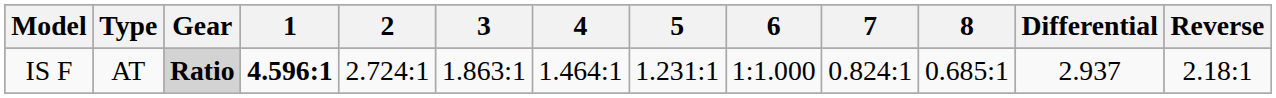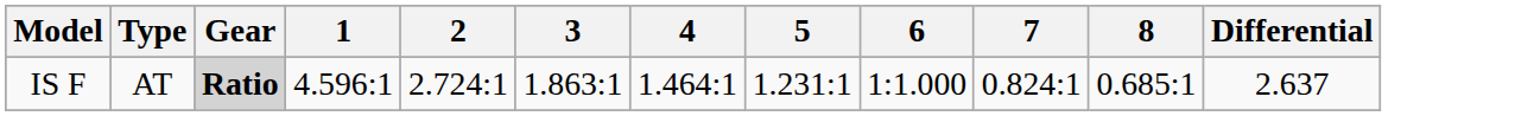- column: Reverse | 2.18:1
IS F | 1: bold -> normal
IS F | Differential: 2.937 -> 2.637
